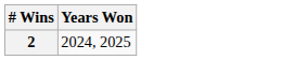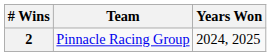+ column: Team | Pinnacle Racing Group
